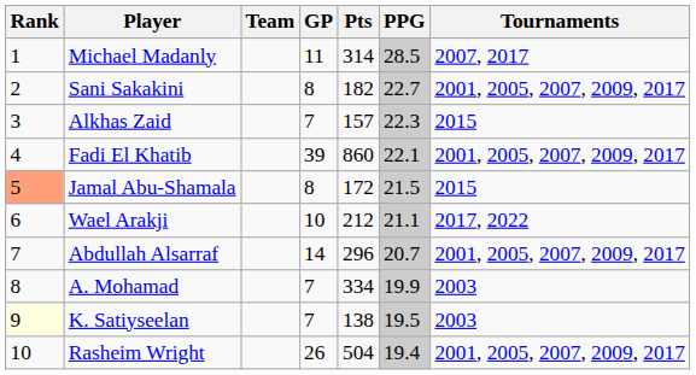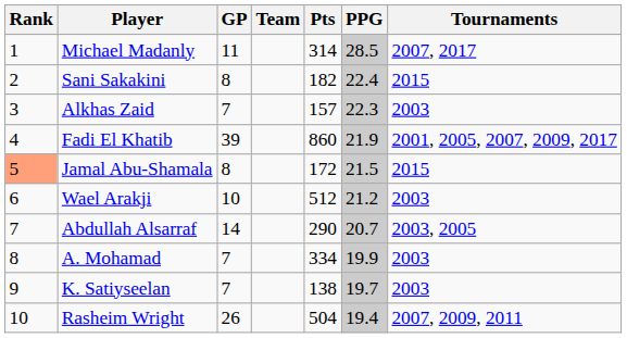columns swapped: Team <-> GP
Sani Sakakini | PPG: 22.7 -> 22.4
Sani Sakakini | Tournaments: 2001, 2005, 2007, 2009, 2017 -> 2015
Alkhas Zaid | Tournaments: 2015 -> 2003
Fadi El Khatib | PPG: 22.1 -> 21.9
Wael Arakji | Pts: 212 -> 512
Wael Arakji | PPG: 21.1 -> 21.2
Wael Arakji | Tournaments: 2017, 2022 -> 2003
Abdullah Alsarraf | Pts: 296 -> 290
Abdullah Alsarraf | Tournaments: 2001, 2005, 2007, 2009, 2017 -> 2003, 2005
K. Satiyseelan | Rank: lightyellow background -> no background
K. Satiyseelan | PPG: 19.5 -> 19.7
Rasheim Wright | Tournaments: 2001, 2005, 2007, 2009, 2017 -> 2007, 2009, 2011
